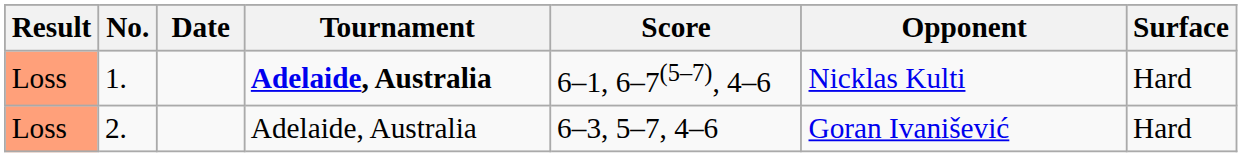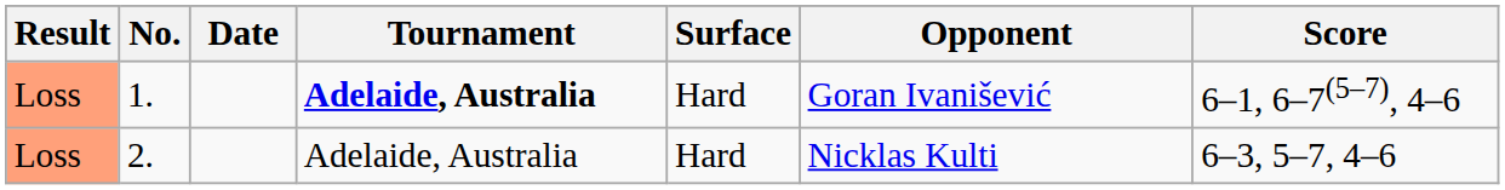columns swapped: Surface <-> Score
1. | Opponent: Nicklas Kulti -> Goran Ivanišević
2. | Opponent: Goran Ivanišević -> Nicklas Kulti
